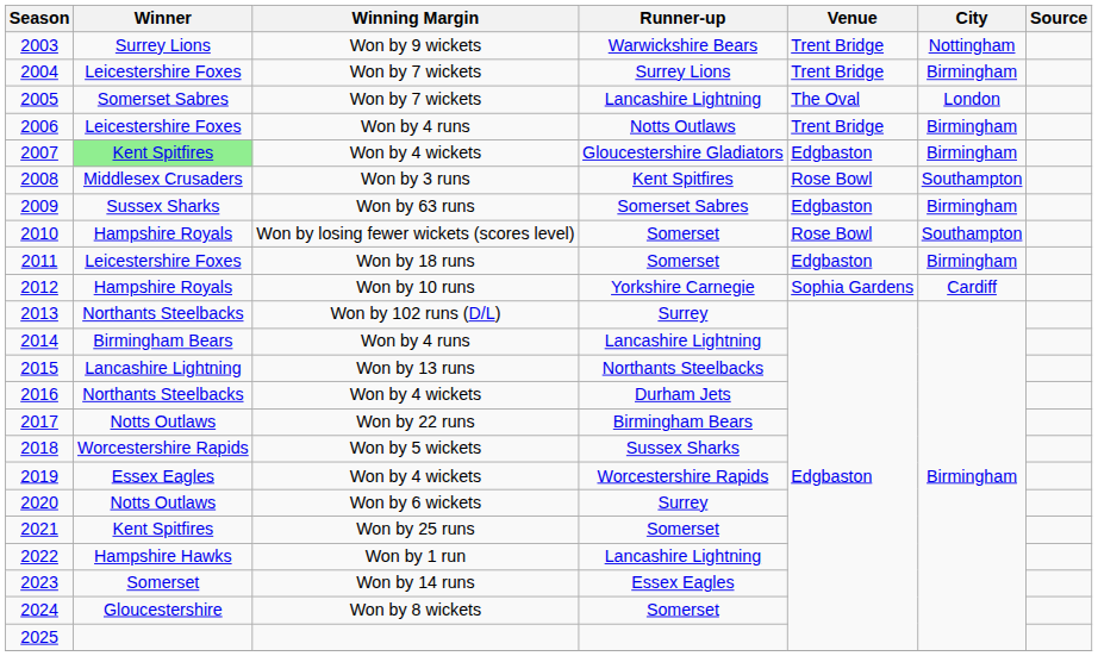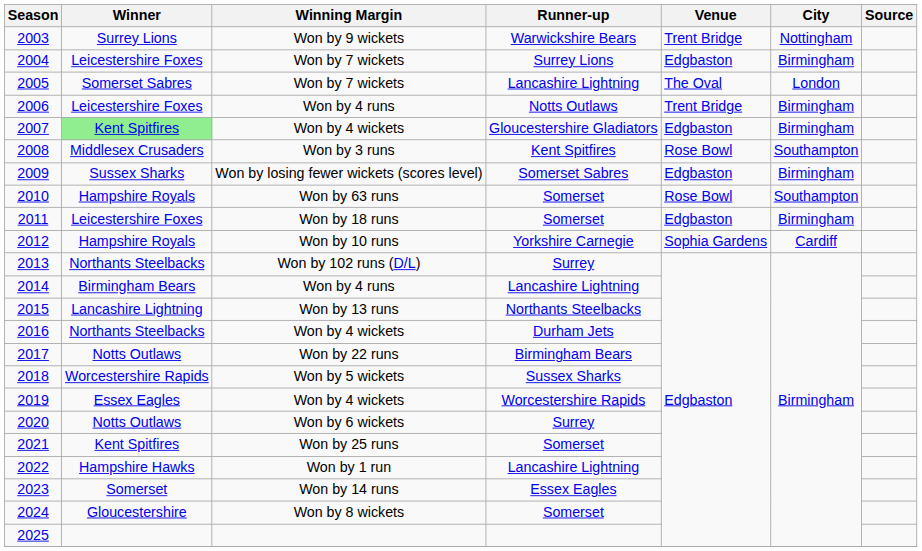2004 | Venue: Trent Bridge -> Edgbaston
2009 | Winning Margin: Won by 63 runs -> Won by losing fewer wickets (scores level)
2010 | Winning Margin: Won by losing fewer wickets (scores level) -> Won by 63 runs
